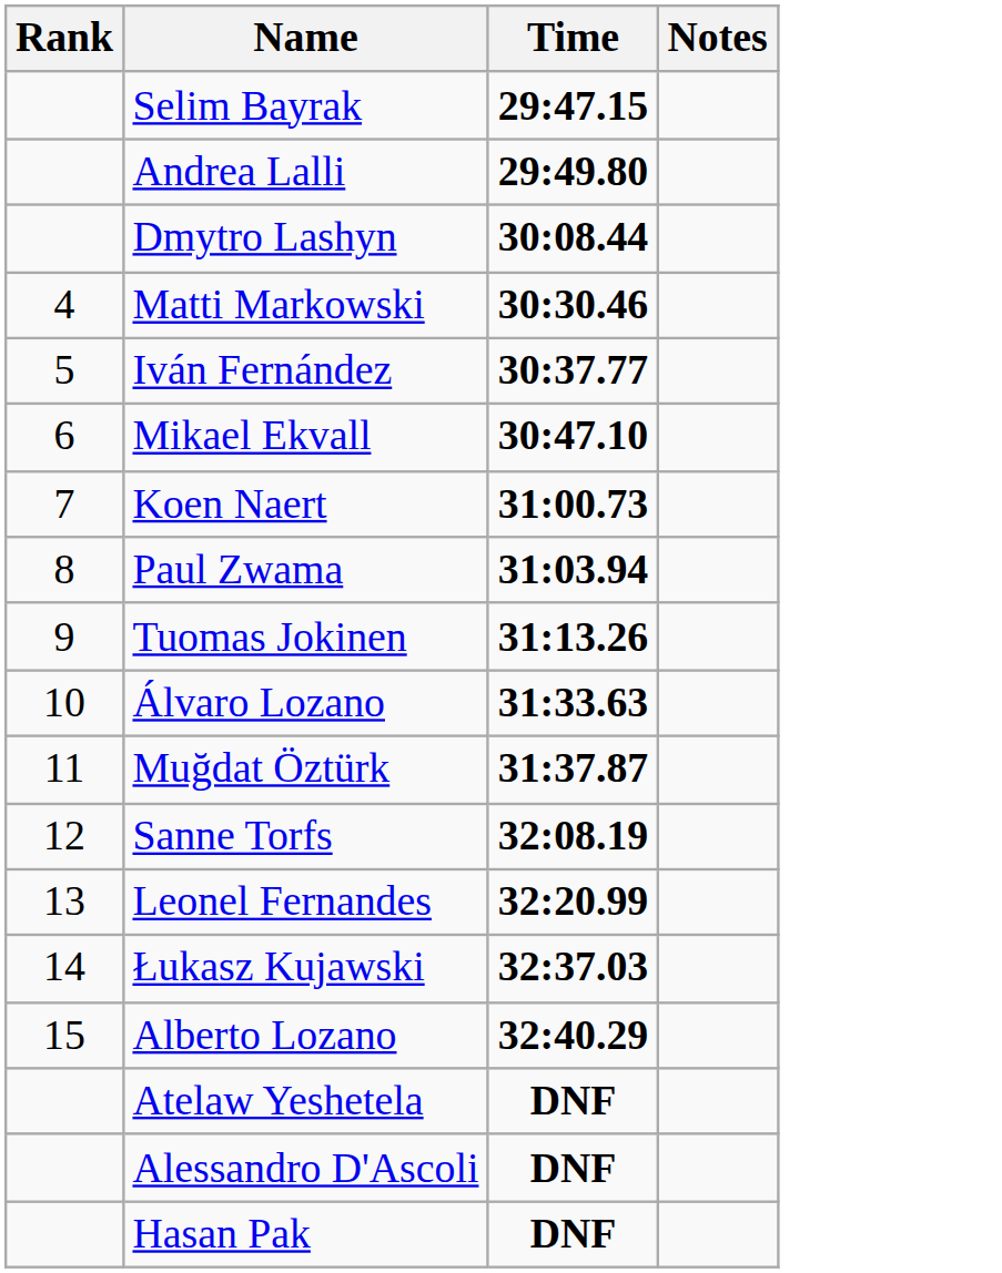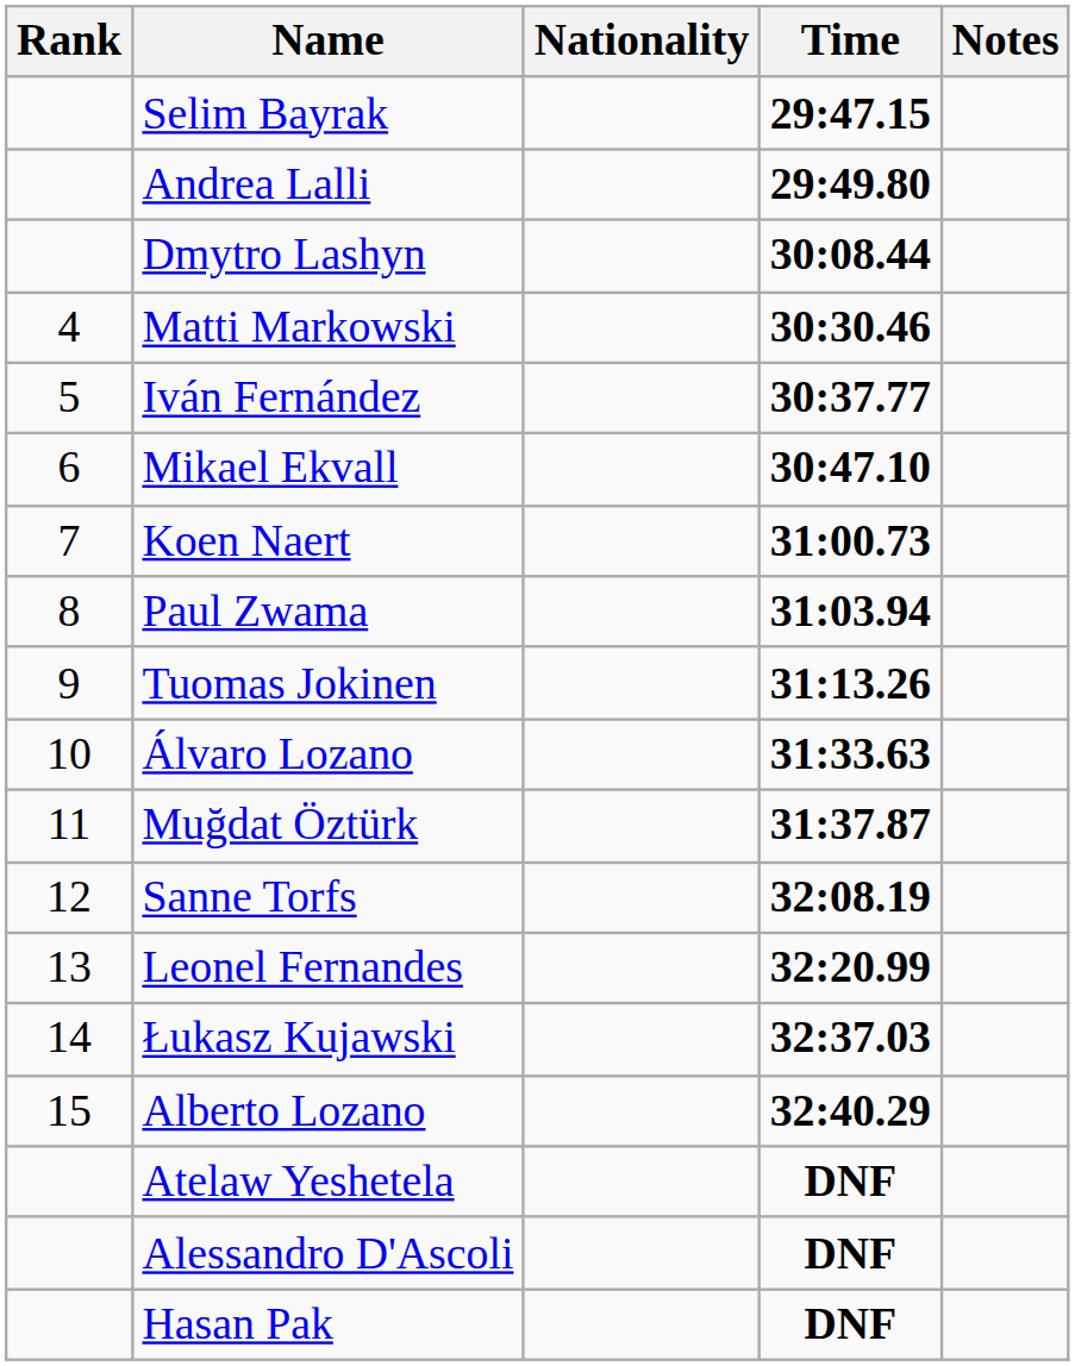+ column: Nationality
